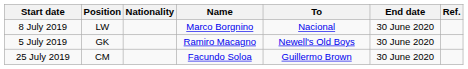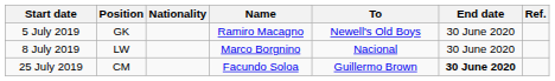rows swapped: 5 July 2019 <-> 8 July 2019
25 July 2019 | End date: normal -> bold
